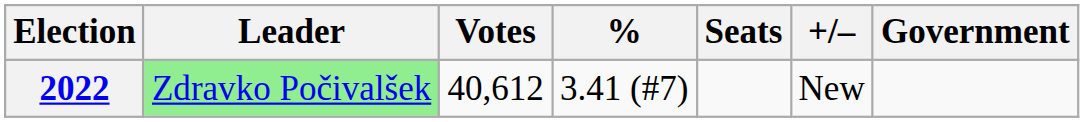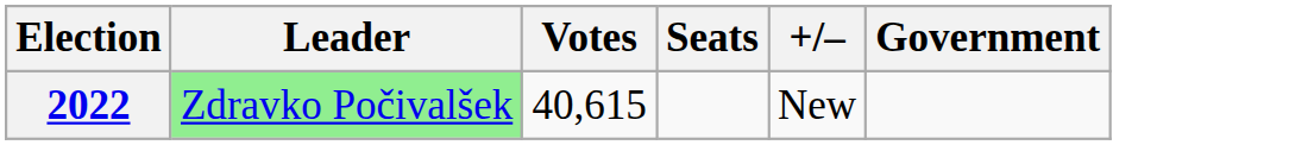- column: % | 3.41 (#7)
2022 | Votes: 40,612 -> 40,615
